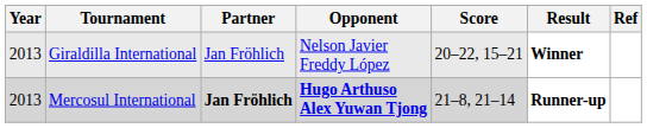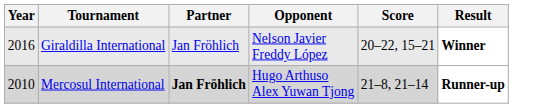- column: Ref
Giraldilla International | Year: 2013 -> 2016
Mercosul International | Year: 2013 -> 2010
Mercosul International | Opponent: bold -> normal
